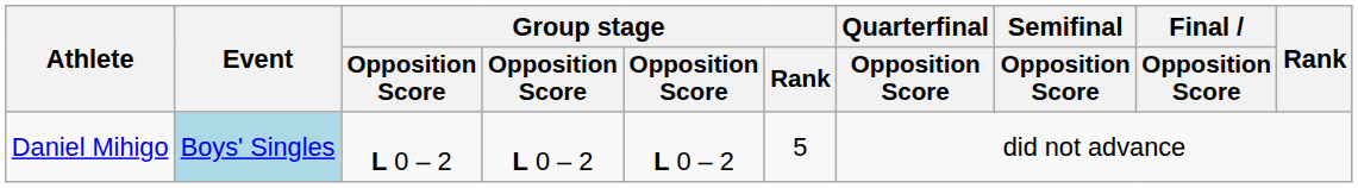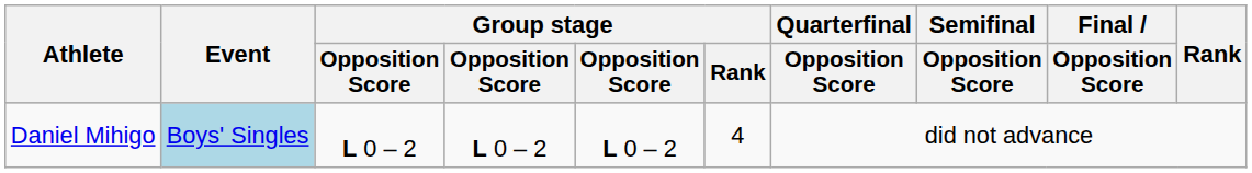Daniel Mihigo | Group stage / Rank: 5 -> 4
